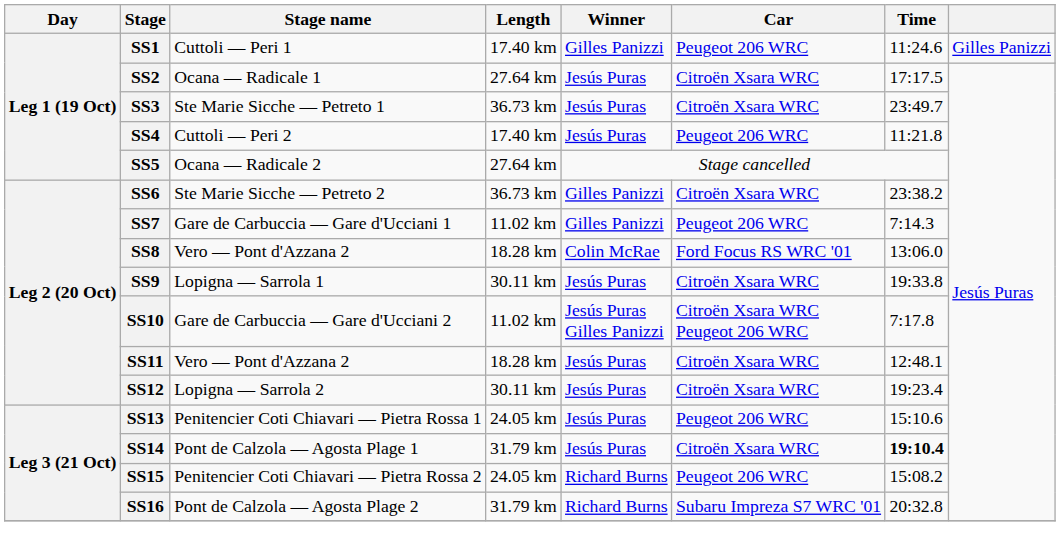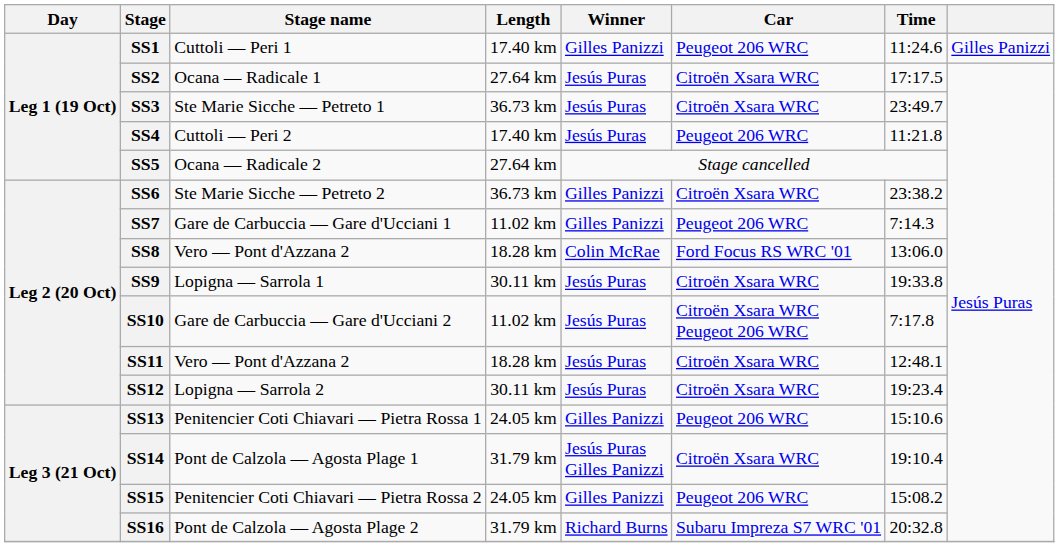SS10 | Winner: Jesús Puras Gilles Panizzi -> Jesús Puras
SS13 | Winner: Jesús Puras -> Gilles Panizzi
SS14 | Winner: Jesús Puras -> Jesús Puras Gilles Panizzi
SS14 | Time: bold -> normal
SS15 | Winner: Richard Burns -> Gilles Panizzi
